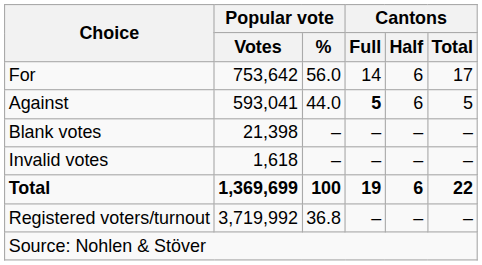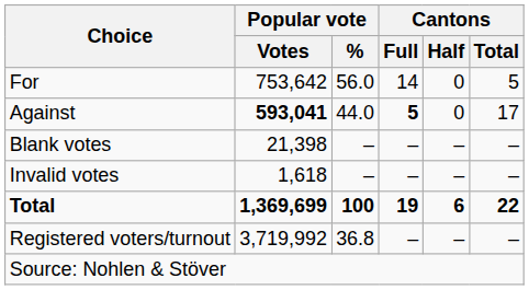For | Cantons / Half: 6 -> 0
For | Cantons / Total: 17 -> 5
Against | Popular vote / Votes: normal -> bold
Against | Cantons / Half: 6 -> 0
Against | Cantons / Total: 5 -> 17
